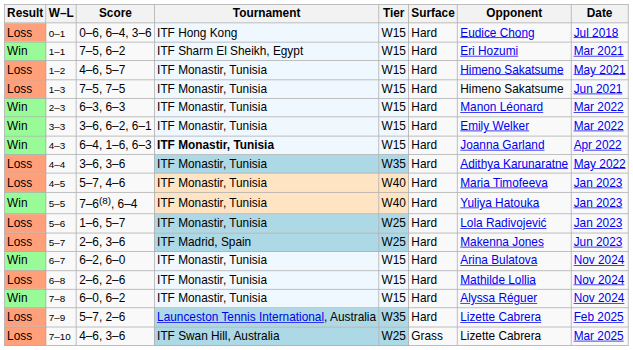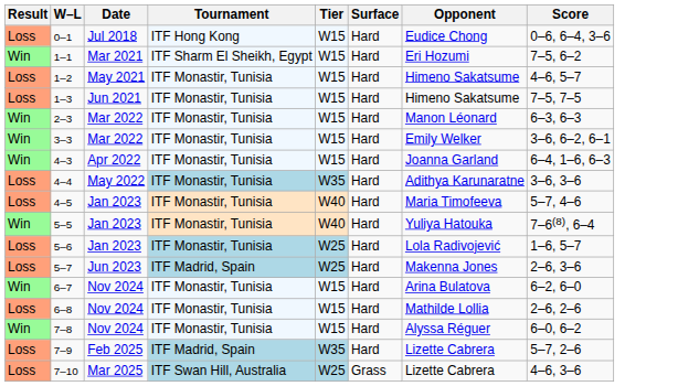columns swapped: Date <-> Score
4–3 | Tournament: bold -> normal
7–9 | Tournament: Launceston Tennis International, Australia -> ITF Madrid, Spain
